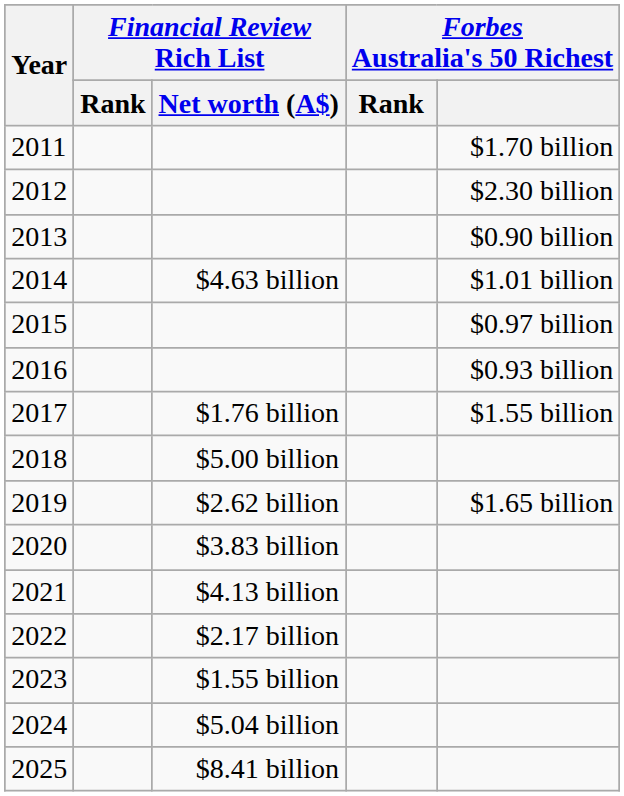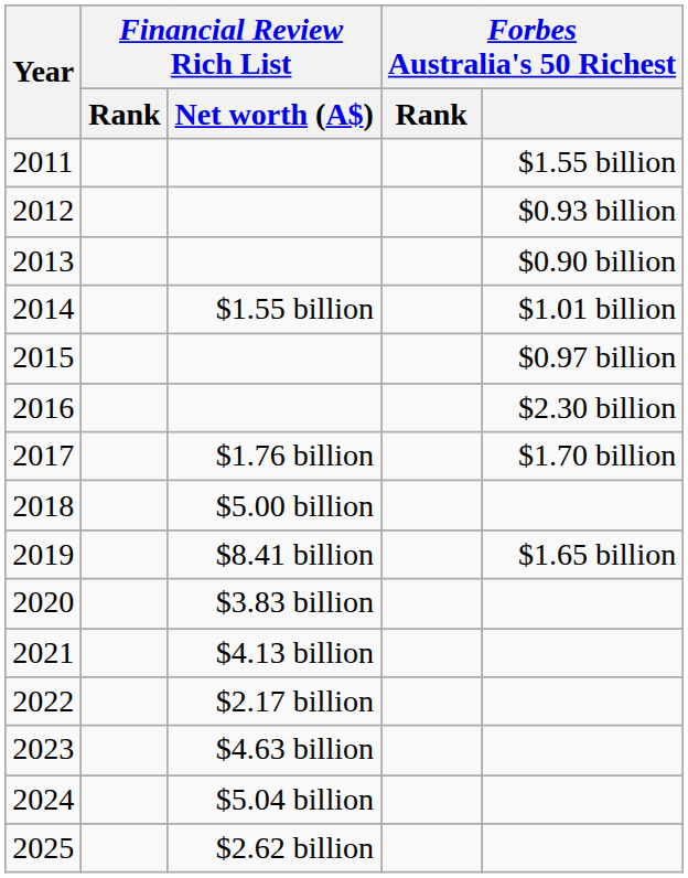2011 | Forbes Australia's 50 Richest: $1.70 billion -> $1.55 billion
2012 | Forbes Australia's 50 Richest: $2.30 billion -> $0.93 billion
2014 | Financial Review Rich List / Net worth (A$): $4.63 billion -> $1.55 billion
2016 | Forbes Australia's 50 Richest: $0.93 billion -> $2.30 billion
2017 | Forbes Australia's 50 Richest: $1.55 billion -> $1.70 billion
2019 | Financial Review Rich List / Net worth (A$): $2.62 billion -> $8.41 billion
2023 | Financial Review Rich List / Net worth (A$): $1.55 billion -> $4.63 billion
2025 | Financial Review Rich List / Net worth (A$): $8.41 billion -> $2.62 billion
